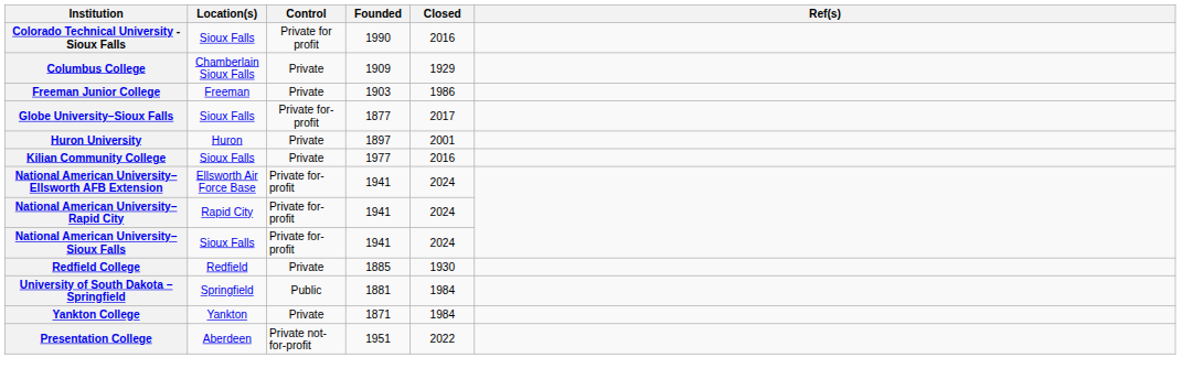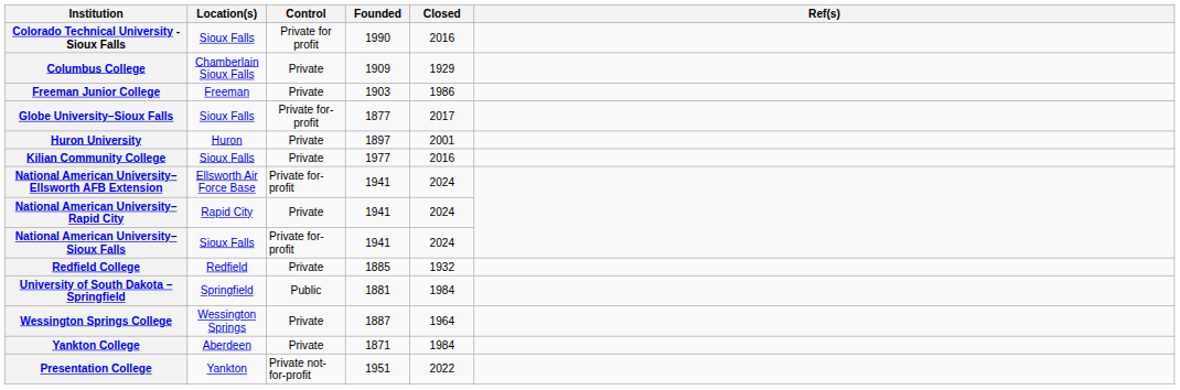National American University–Rapid City | Control: Private for-profit -> Private
Redfield College | Closed: 1930 -> 1932
+ row: Wessington Springs College | Wessington Springs | Private | 1887 | 1964
Yankton College | Location(s): Yankton -> Aberdeen
Presentation College | Location(s): Aberdeen -> Yankton
